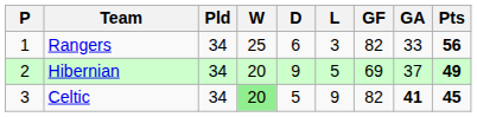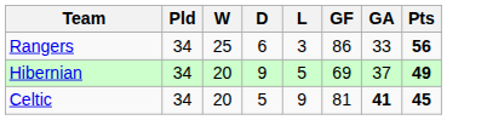- column: P | 1 | 2 | 3
Rangers | GF: 82 -> 86
Celtic | W: lightgreen background -> no background
Celtic | GF: 82 -> 81
